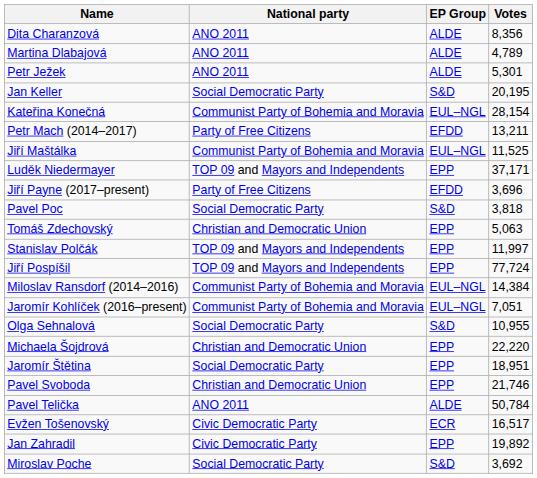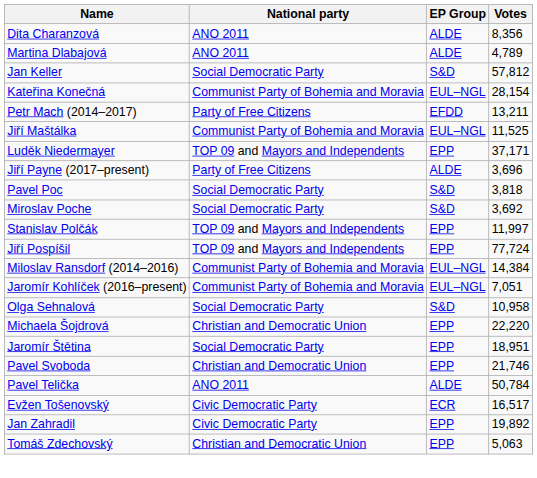- row: Petr Ježek | ANO 2011 | ALDE | 5,301
Jan Keller | Votes: 20,195 -> 57,812
Jiří Payne (2017–present) | EP Group: EFDD -> ALDE
rows swapped: Miroslav Poche <-> Tomáš Zdechovský
Olga Sehnalová | Votes: 10,955 -> 10,958
